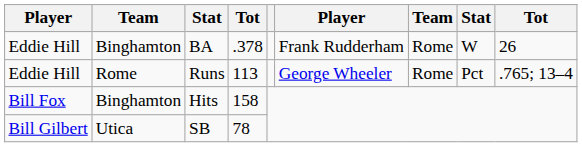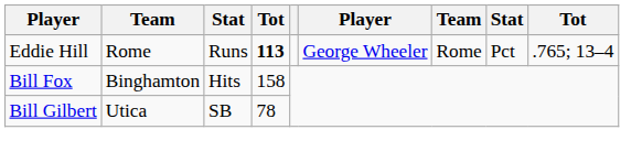- row: Eddie Hill | Binghamton | BA | .378 | Frank Rudderham | Rome | W | 26
Runs | column 4: normal -> bold
